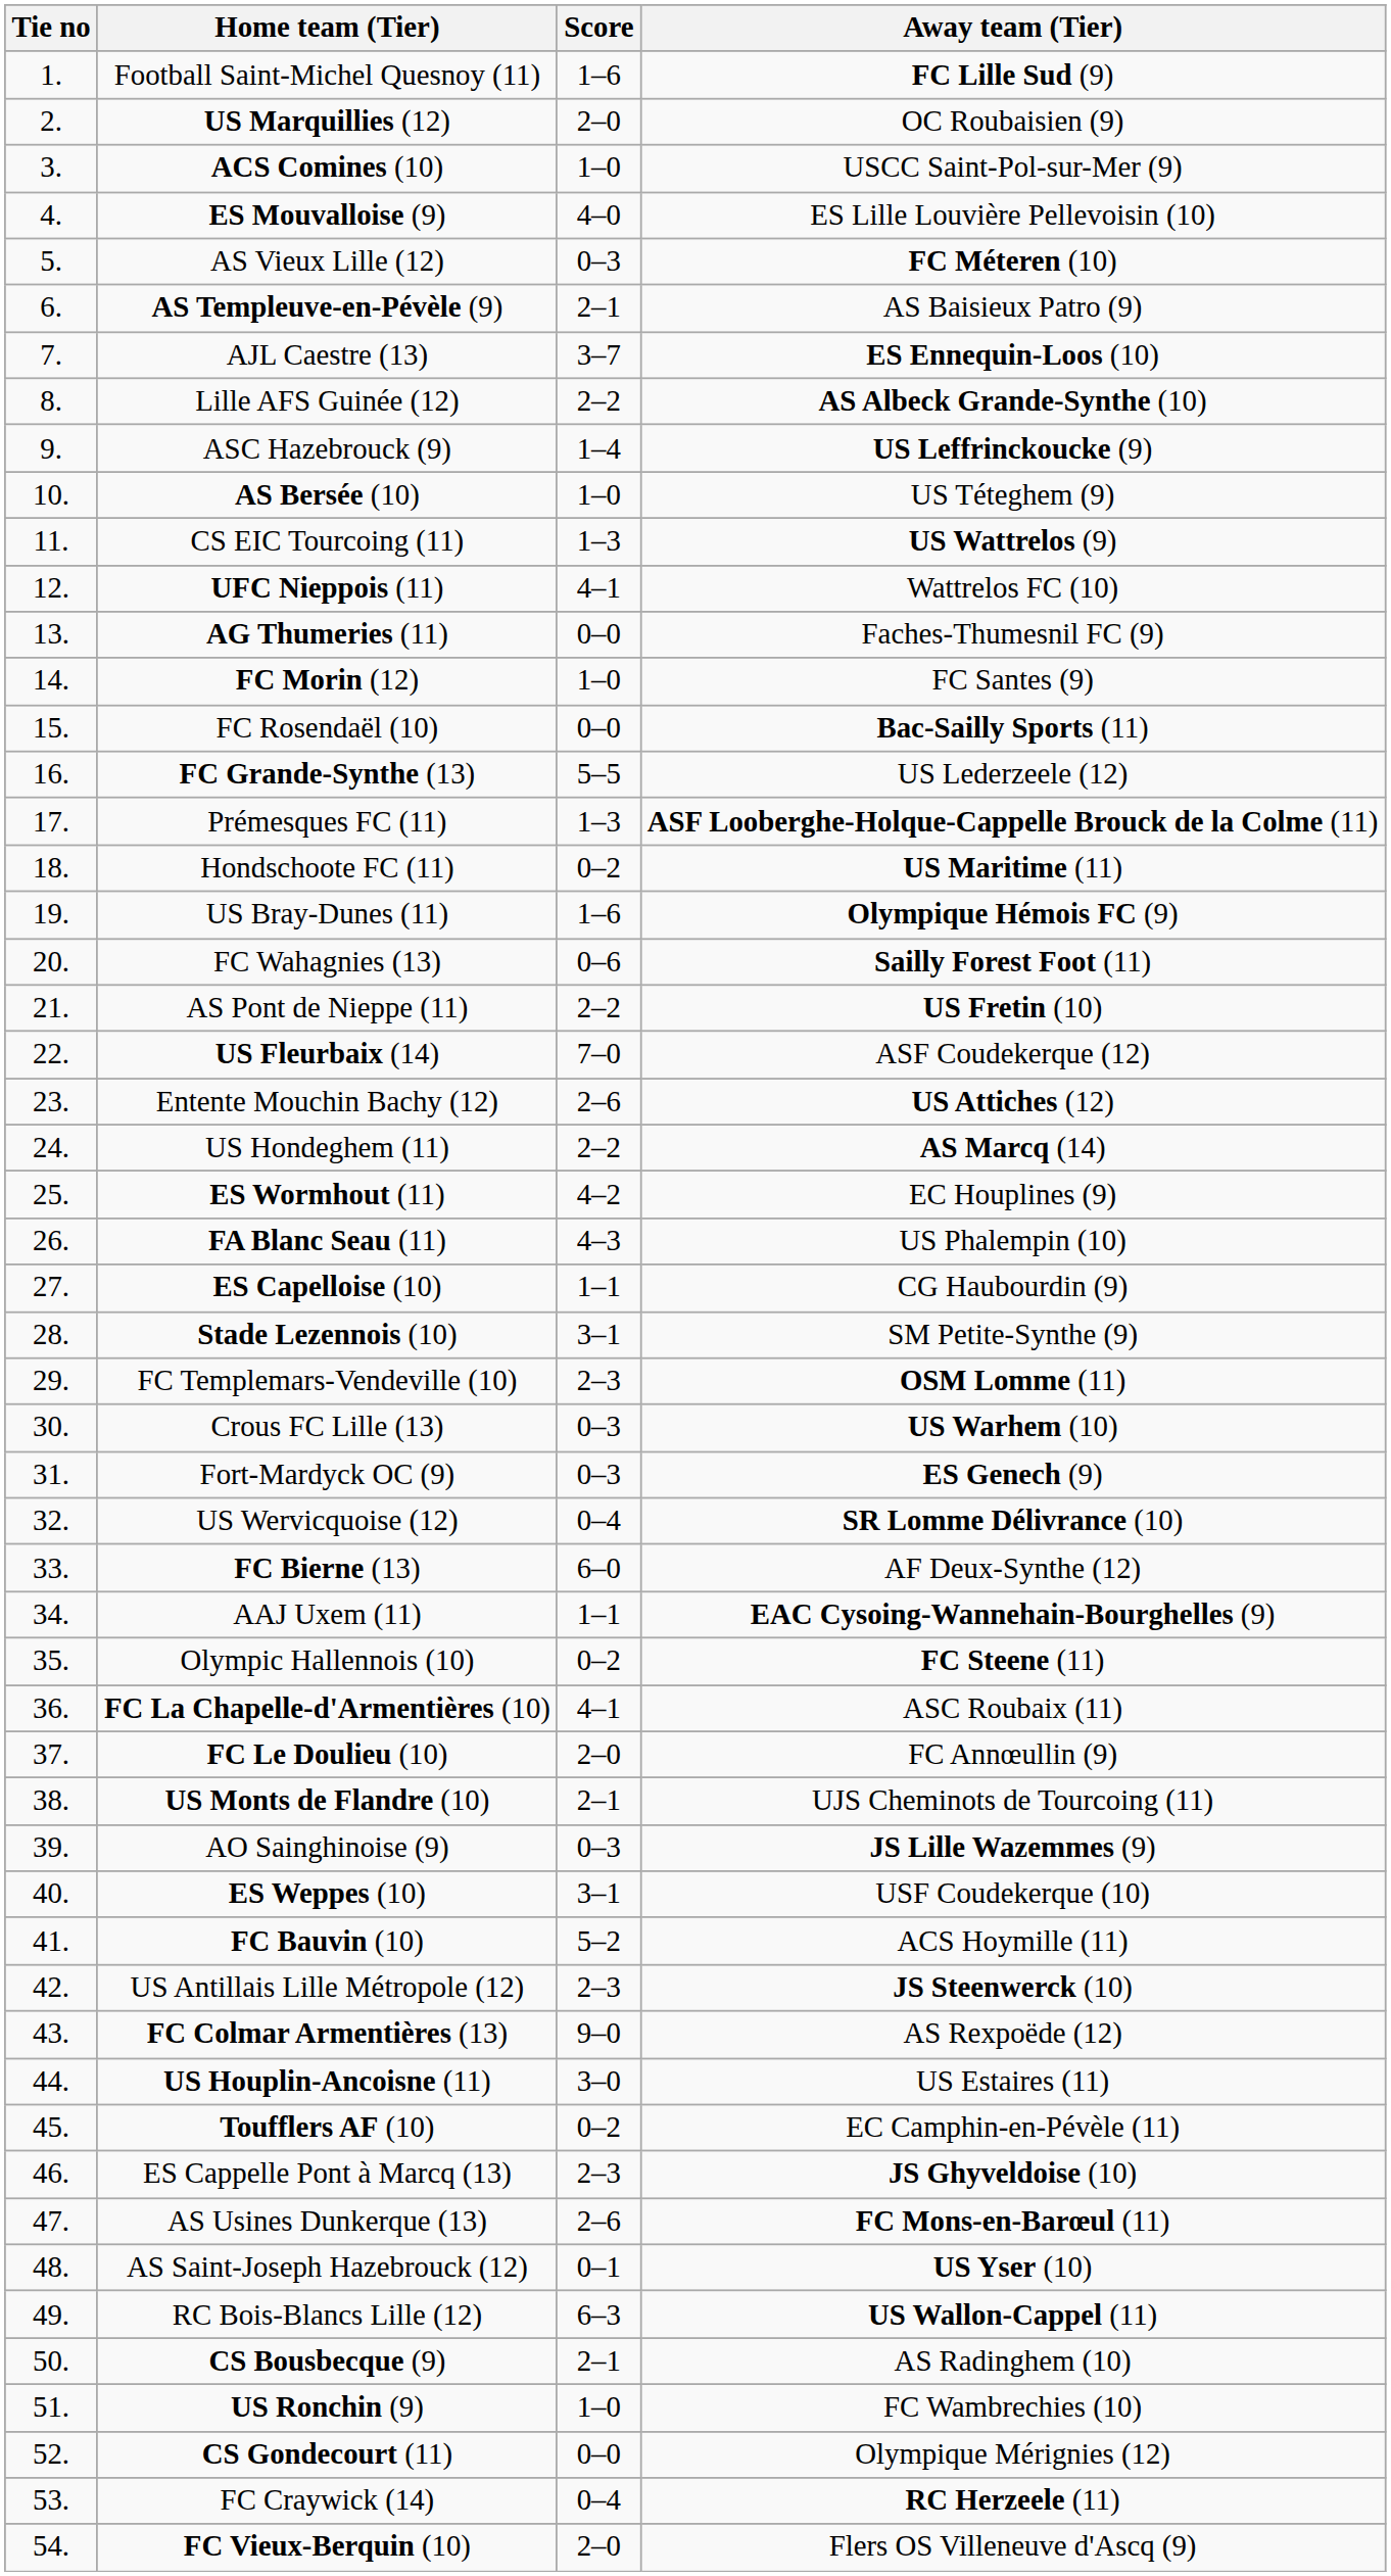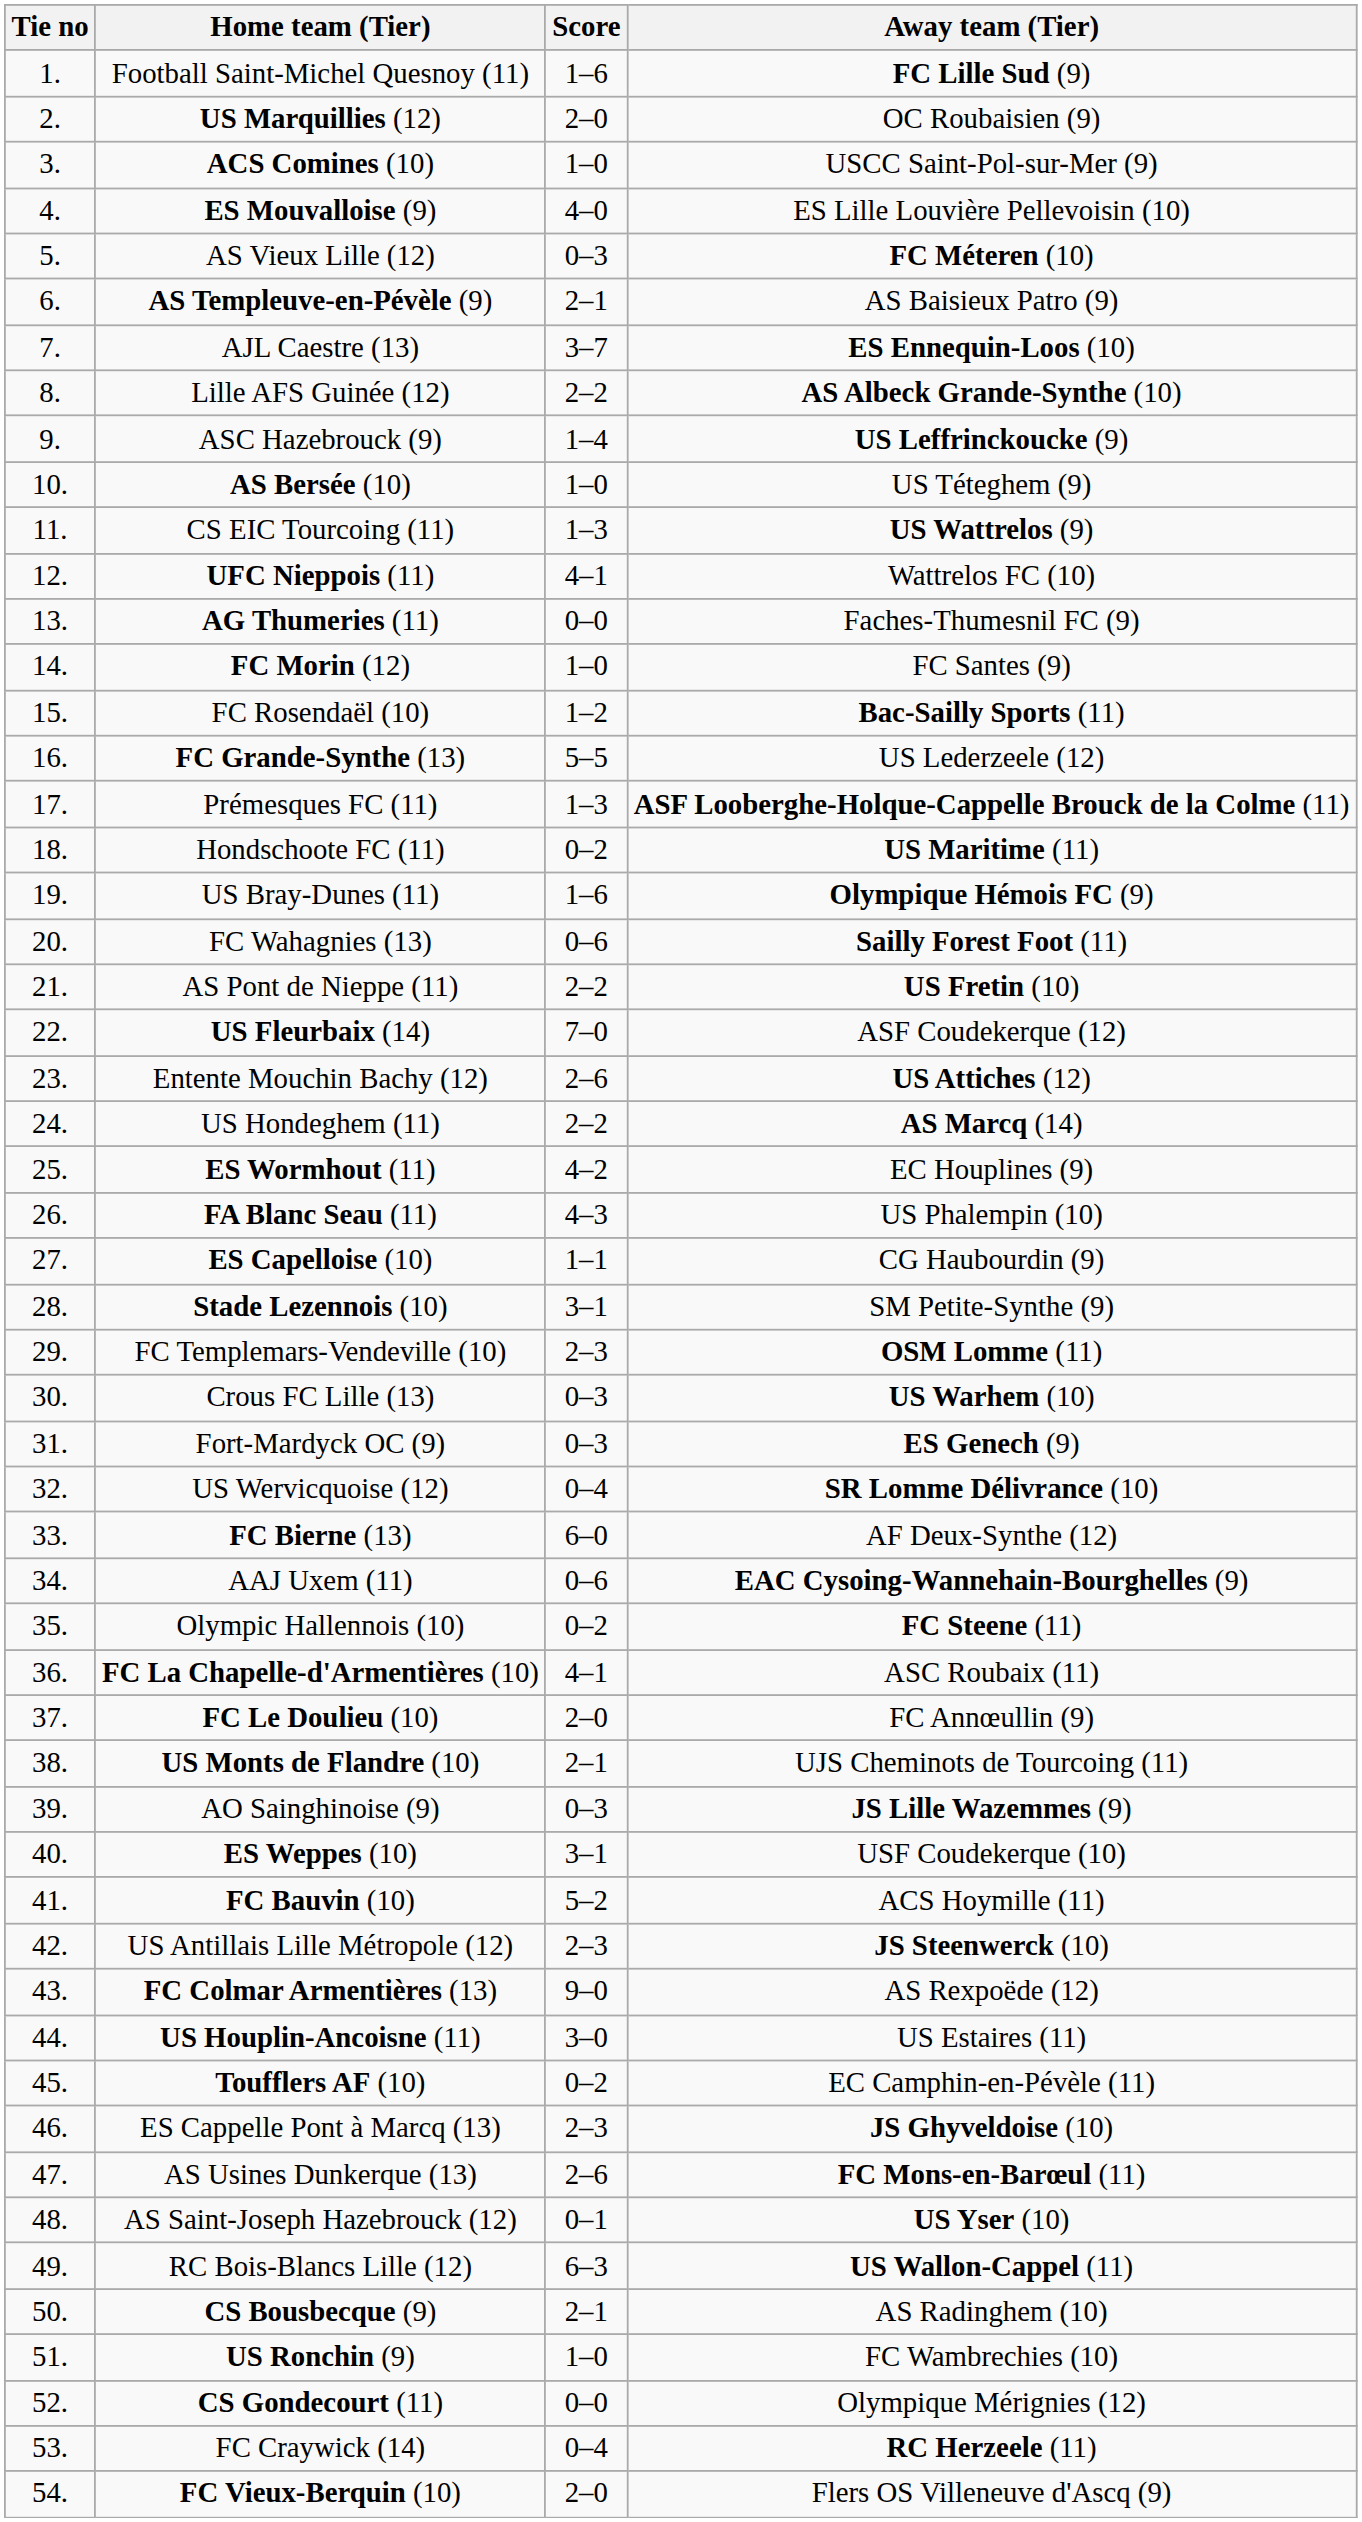FC Rosendaël (10) | Score: 0–0 -> 1–2
AAJ Uxem (11) | Score: 1–1 -> 0–6
